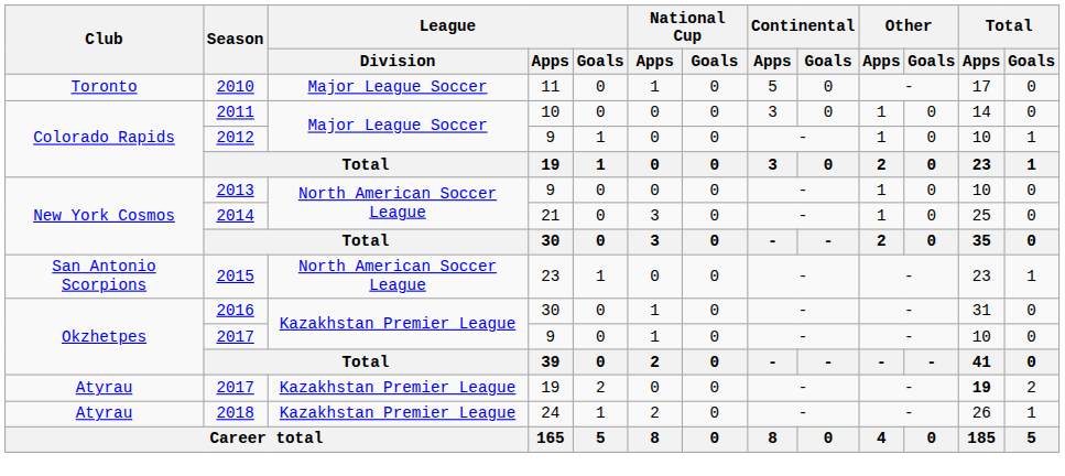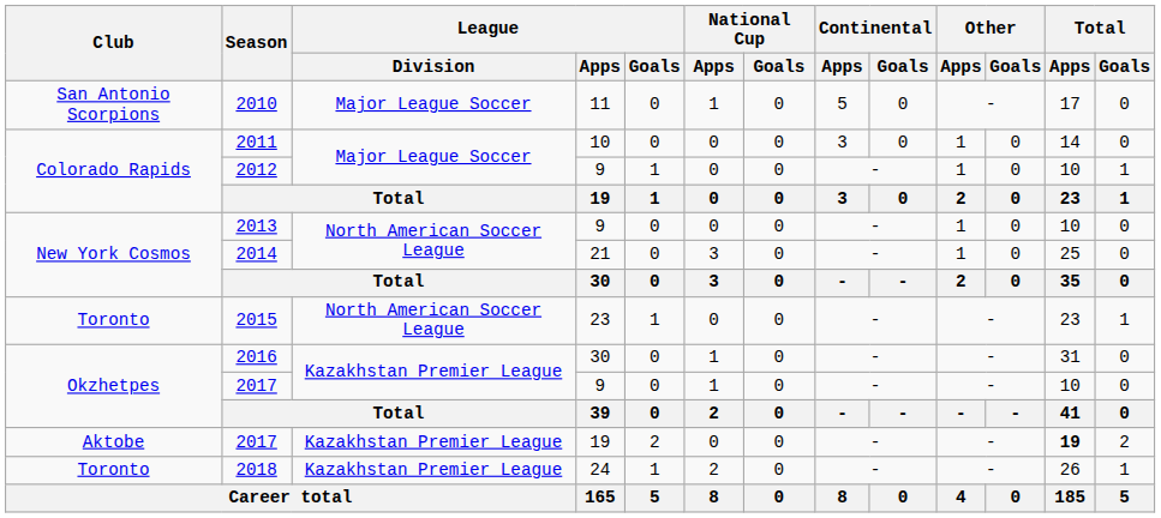2010 | Club: Toronto -> San Antonio Scorpions
2015 | Club: San Antonio Scorpions -> Toronto
2017 / 19 | Club: Atyrau -> Aktobe
2018 | Club: Atyrau -> Toronto
